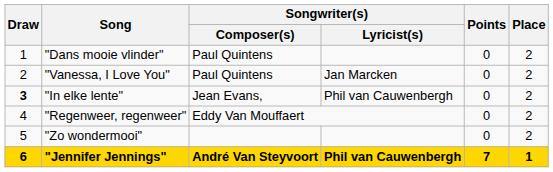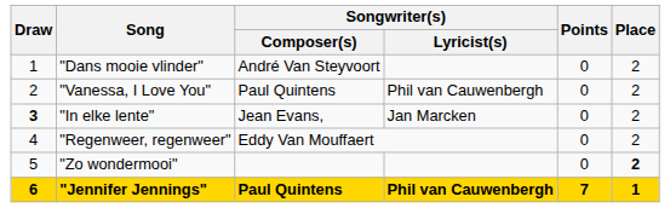"Dans mooie vlinder" | Songwriter(s) / Composer(s): Paul Quintens -> André Van Steyvoort
"Vanessa, I Love You" | Songwriter(s) / Lyricist(s): Jan Marcken -> Phil van Cauwenbergh
"In elke lente" | Songwriter(s) / Lyricist(s): Phil van Cauwenbergh -> Jan Marcken
"Zo wondermooi" | Place: normal -> bold
"Jennifer Jennings" | Songwriter(s) / Composer(s): André Van Steyvoort -> Paul Quintens
